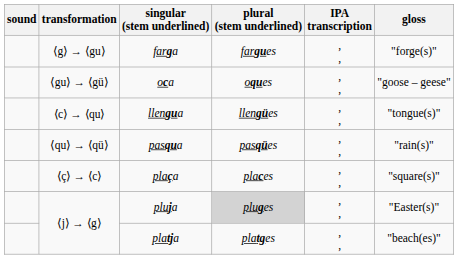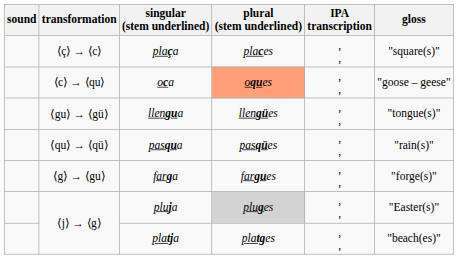rows swapped: farga <-> plaça
oca | transformation: ⟨gu⟩ → ⟨gü⟩ -> ⟨c⟩ → ⟨qu⟩
oca | plural (stem underlined): no background -> lightsalmon background
llengua | transformation: ⟨c⟩ → ⟨qu⟩ -> ⟨gu⟩ → ⟨gü⟩
